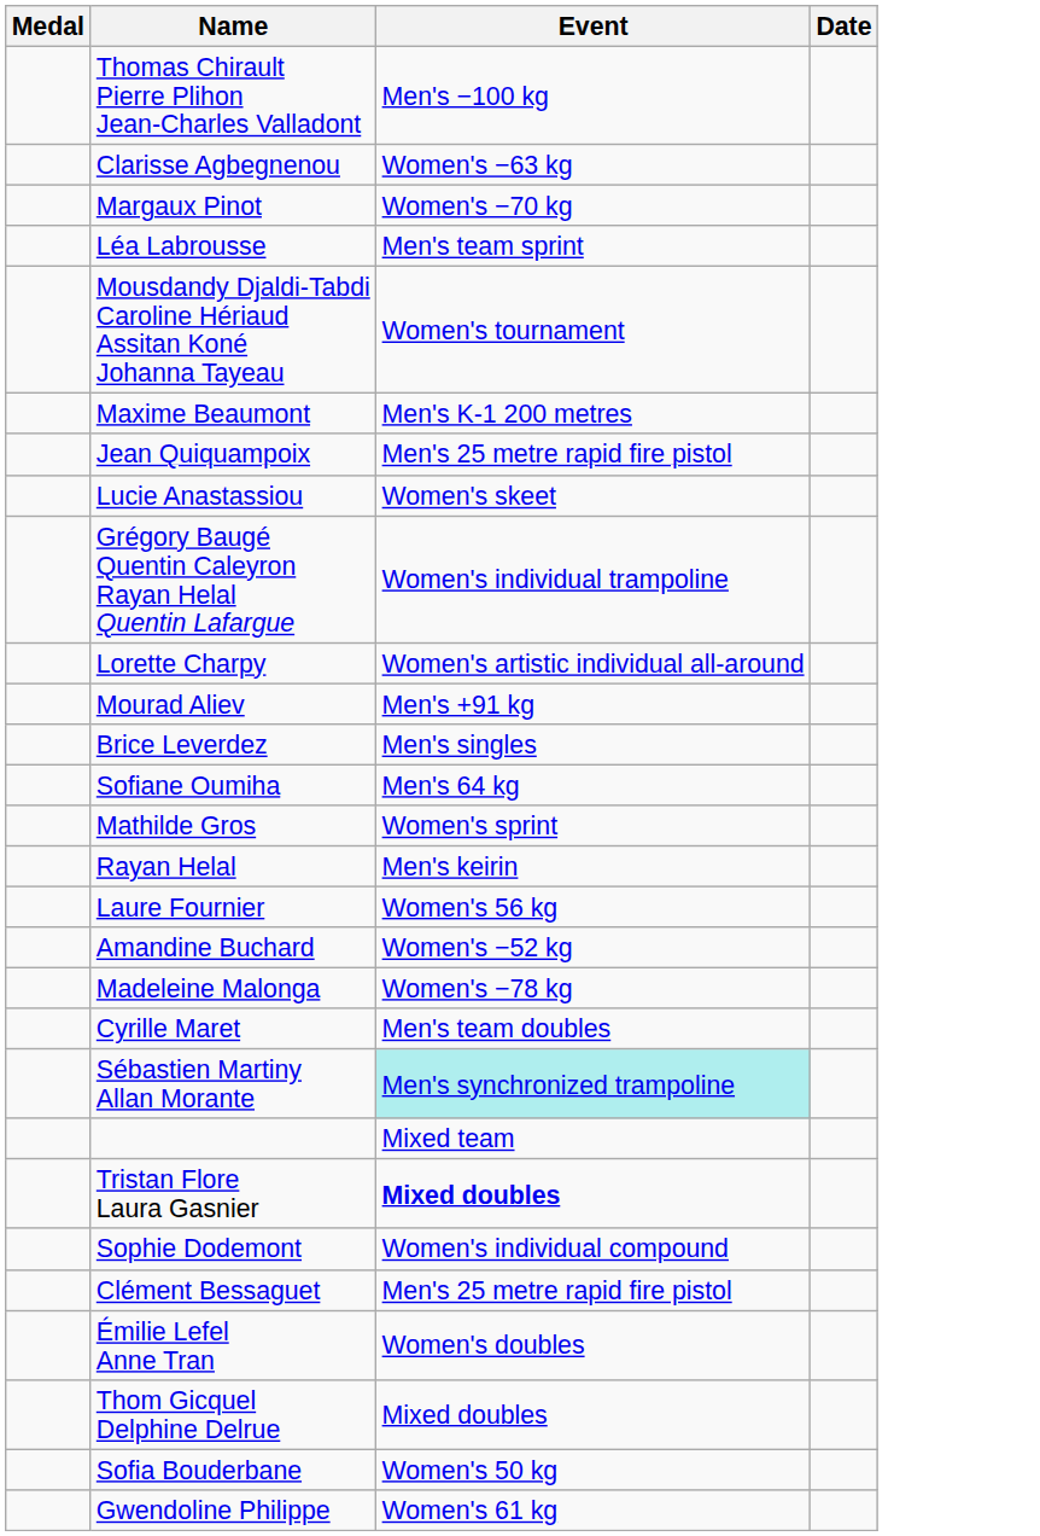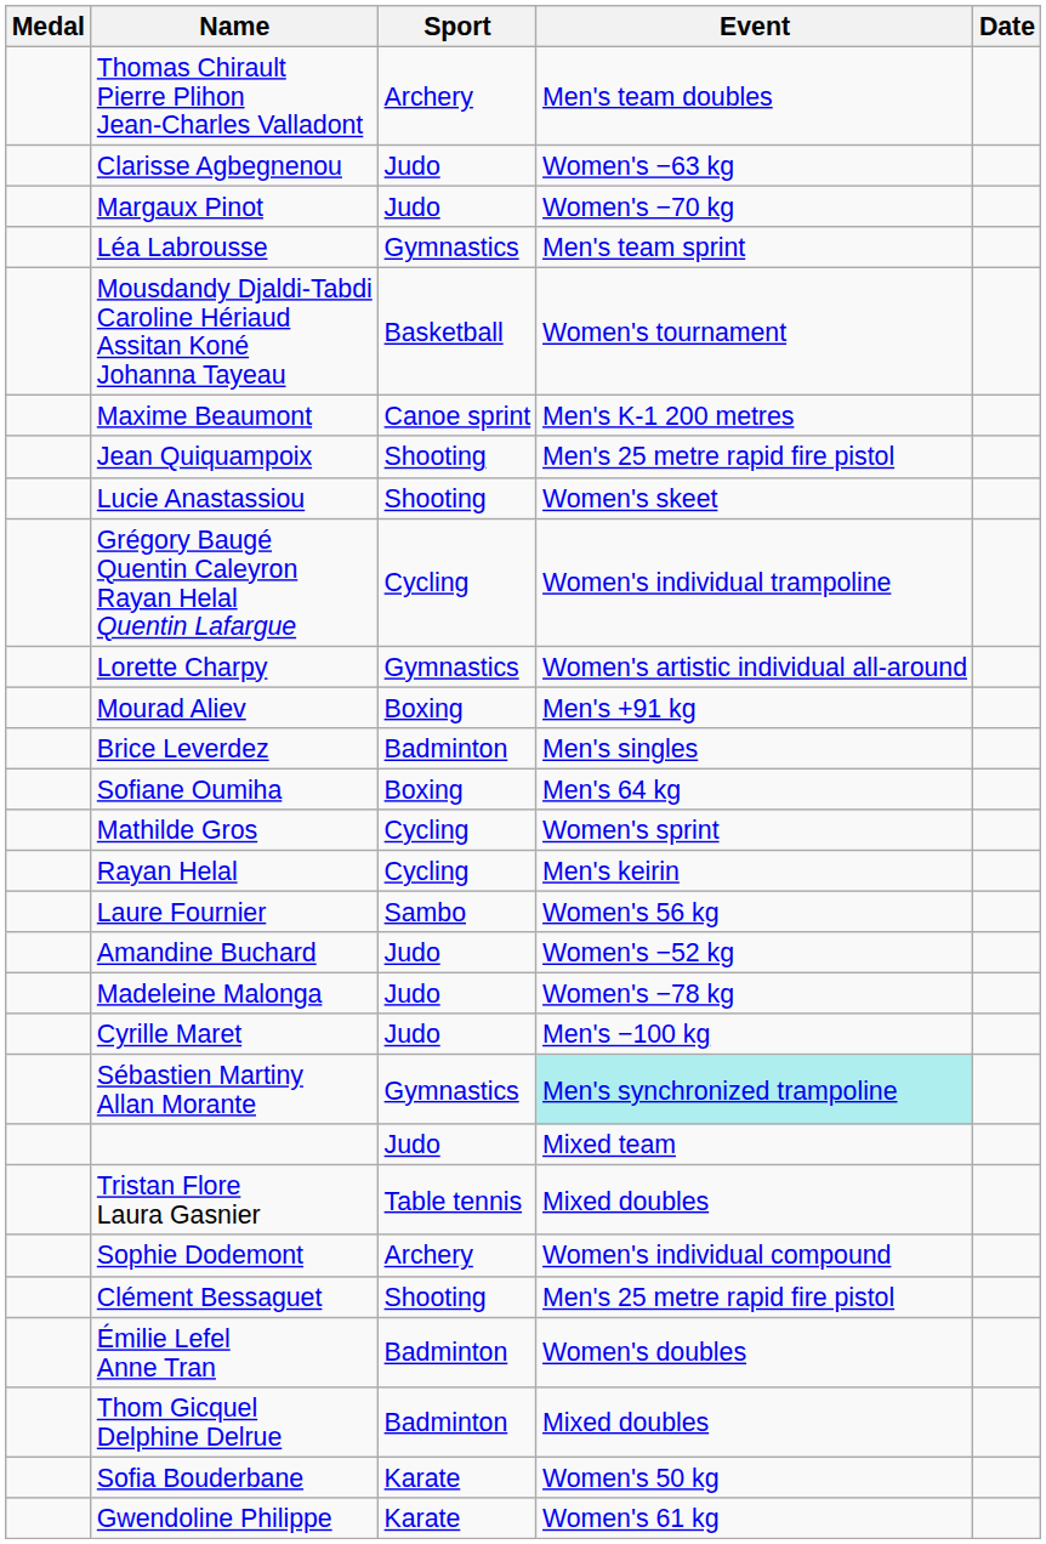+ column: Sport | Archery | Judo | Judo | Gymnastics | Basketball | Canoe sprint | Shooting | Shooting | Cycling | Gymnastics | Boxing | Badminton | Boxing | Cycling | Cycling | Sambo | Judo | Judo | Judo | Gymnastics | Judo | Table tennis | Archery | Shooting | Badminton | Badminton | Karate | Karate
Thomas Chirault Pierre Plihon Jean-Charles Valladont | Event: Men's −100 kg -> Men's team doubles
Cyrille Maret | Event: Men's team doubles -> Men's −100 kg
Tristan Flore Laura Gasnier | Event: bold -> normal
